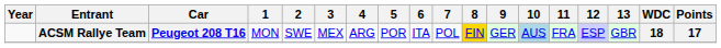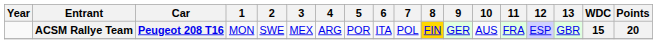ACSM Rallye Team | 10: lightblue background -> no background
ACSM Rallye Team | WDC: 18 -> 15
ACSM Rallye Team | Points: 17 -> 20
